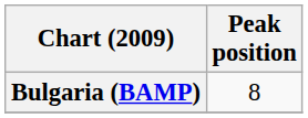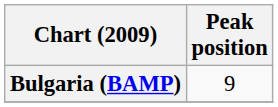Bulgaria (BAMP) | Peak position: 8 -> 9
